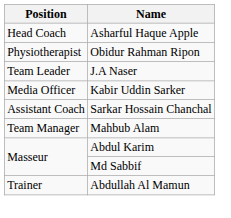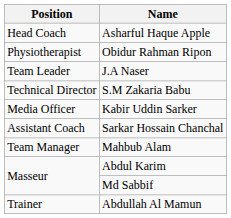+ row: Technical Director | S.M Zakaria Babu
